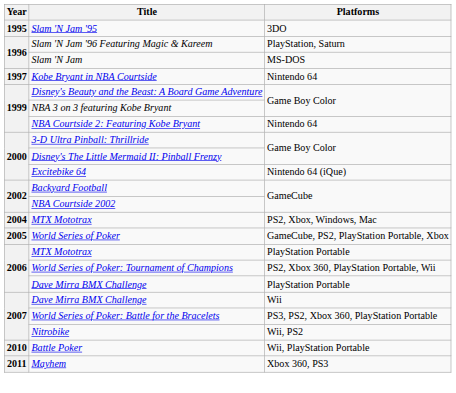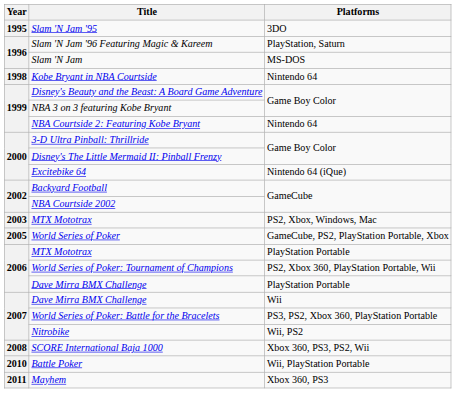Kobe Bryant in NBA Courtside | Year: 1997 -> 1998
MTX Mototrax / PS2, Xbox, Windows, Mac | Year: 2004 -> 2003
+ row: 2008 | SCORE International Baja 1000 | Xbox 360, PS3, PS2, Wii
